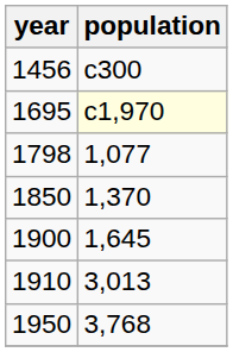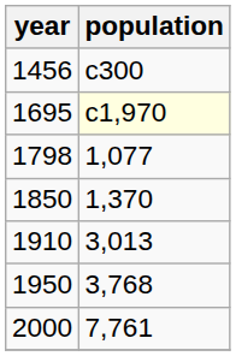- row: 1900 | 1,645
+ row: 2000 | 7,761
